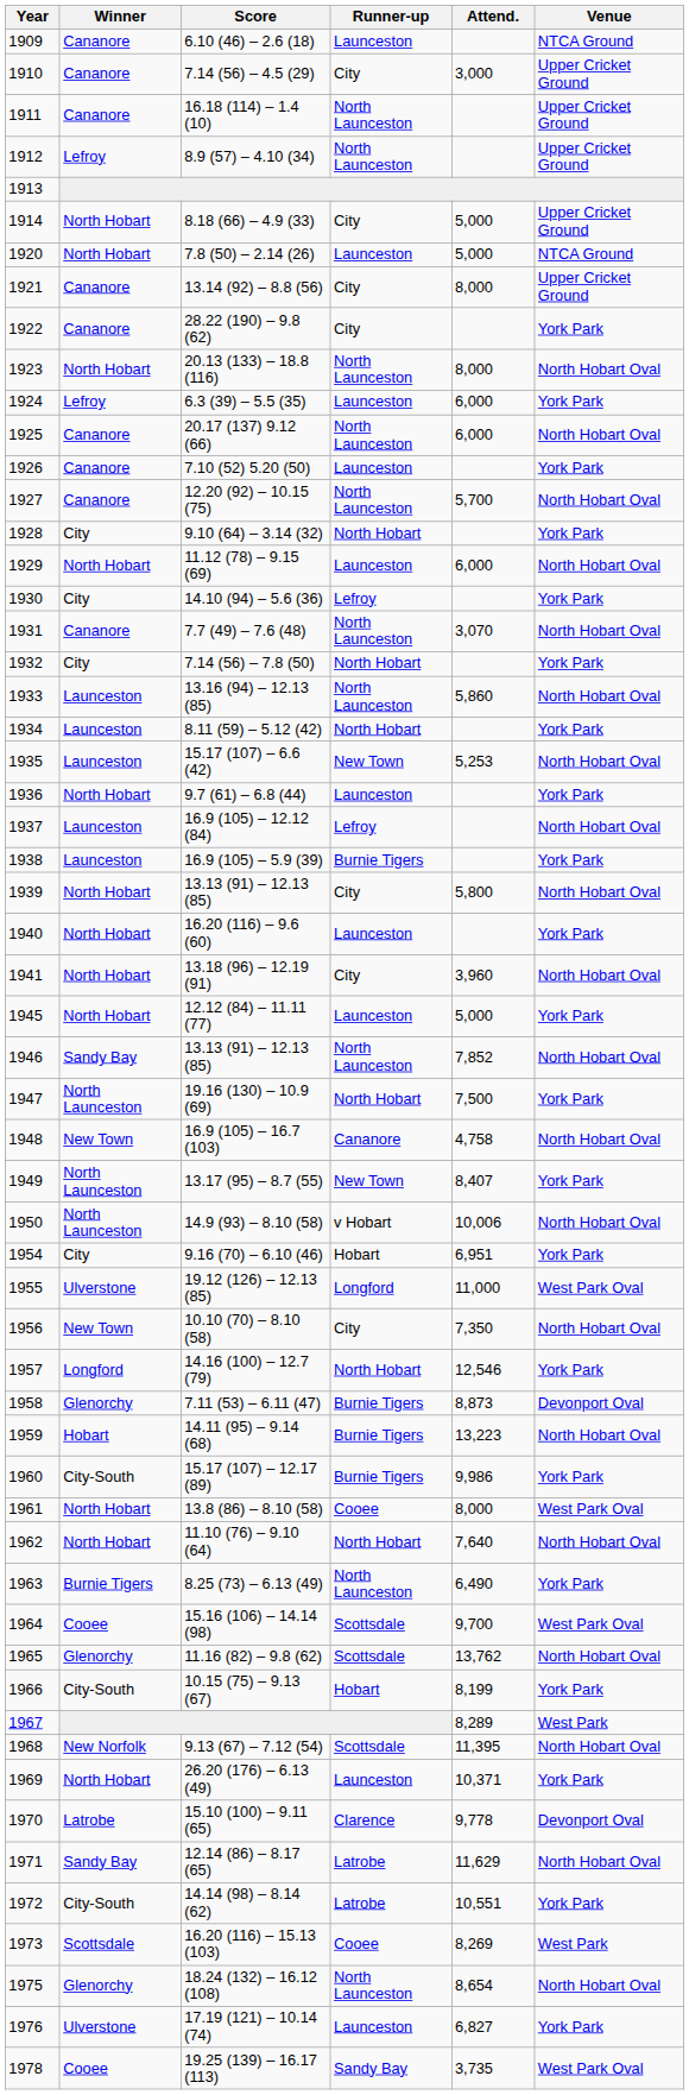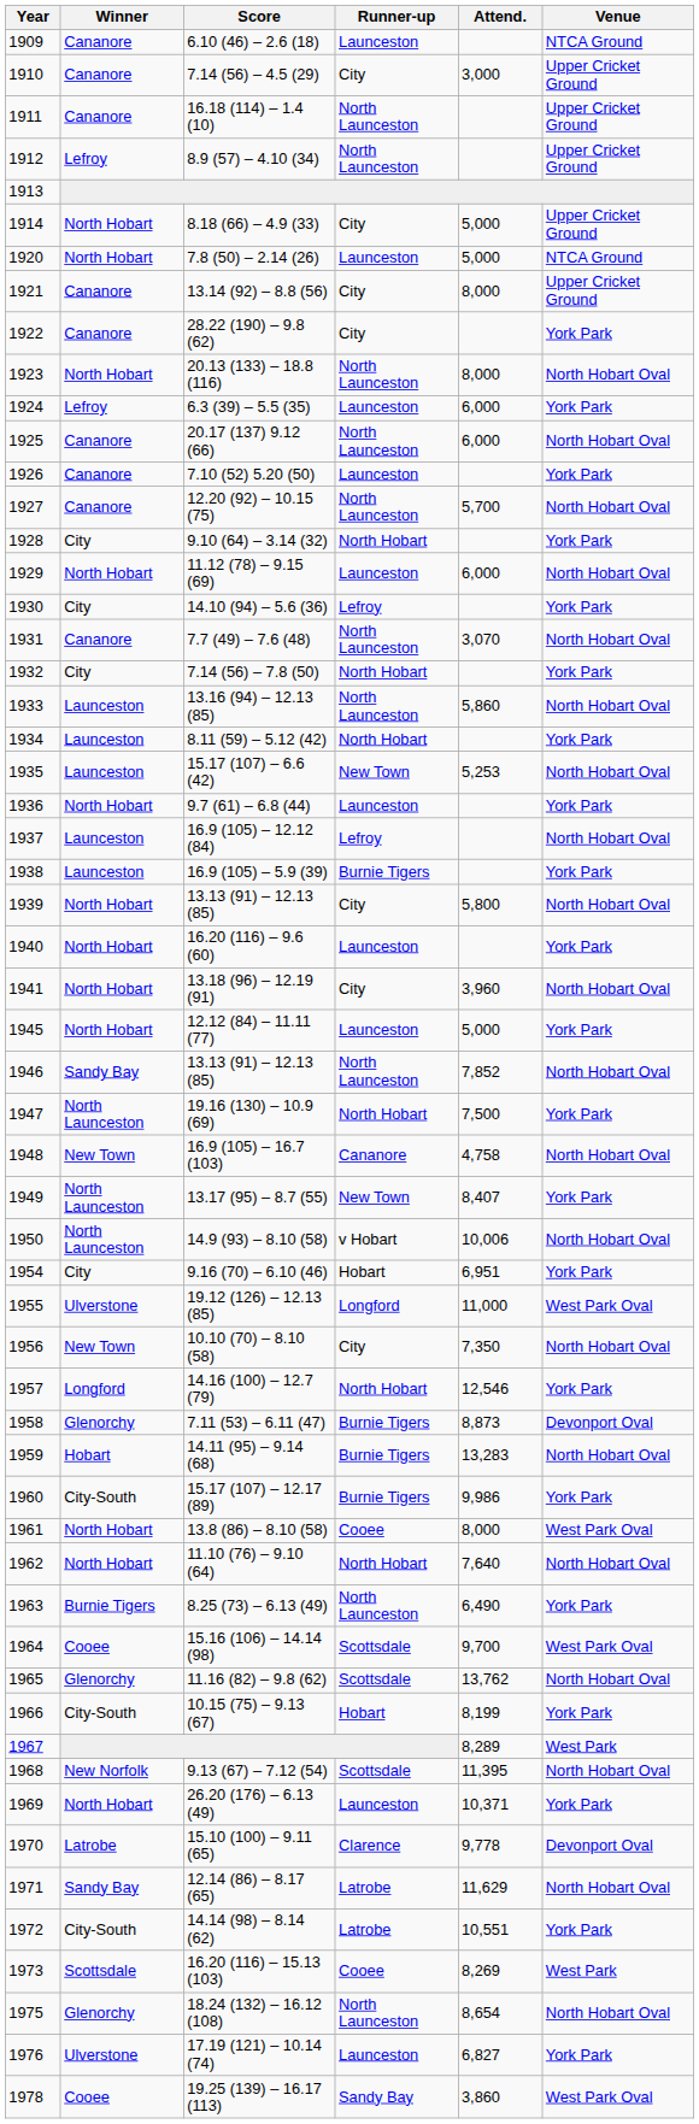1959 | Attend.: 13,223 -> 13,283
1978 | Attend.: 3,735 -> 3,860
